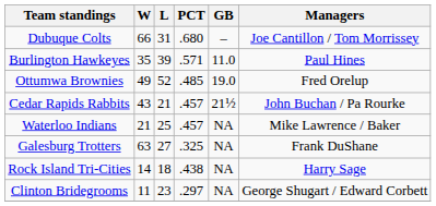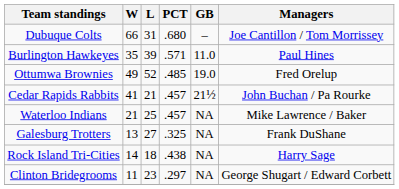Cedar Rapids Rabbits | W: 43 -> 41
Galesburg Trotters | W: 63 -> 13
